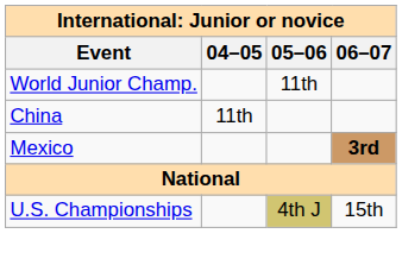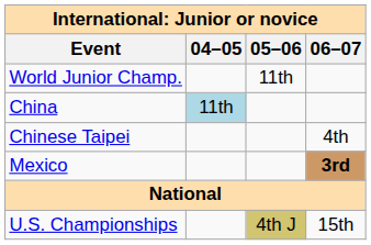China | 04–05: no background -> lightblue background
+ row: Chinese Taipei | 4th
